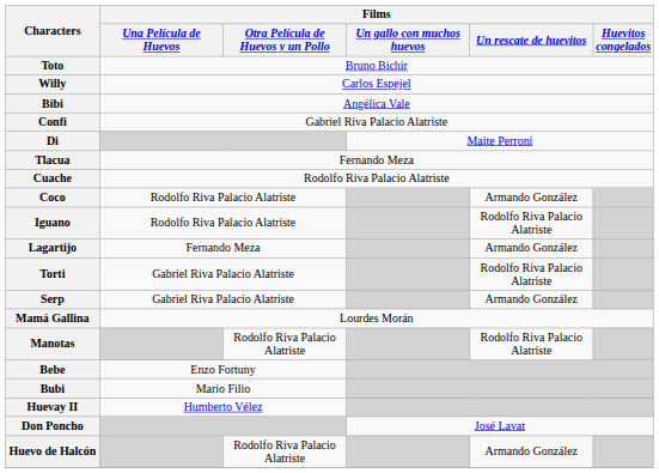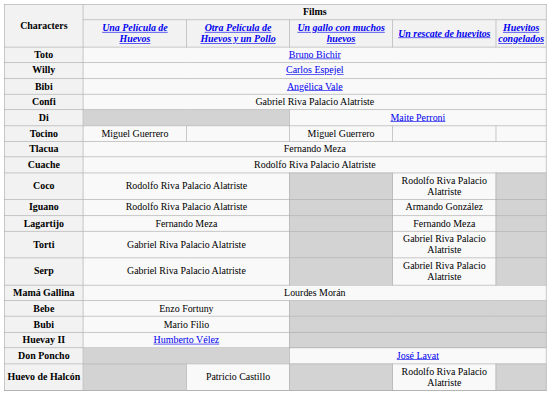+ row: Tocino | Miguel Guerrero | Miguel Guerrero
Coco | Films / Un rescate de huevitos: Armando González -> Rodolfo Riva Palacio Alatriste
Iguano | Films / Un rescate de huevitos: Rodolfo Riva Palacio Alatriste -> Armando González
Lagartijo | Films / Un rescate de huevitos: Armando González -> Fernando Meza
Torti | Films / Un rescate de huevitos: Rodolfo Riva Palacio Alatriste -> Gabriel Riva Palacio Alatriste
Serp | Films / Un rescate de huevitos: Armando González -> Gabriel Riva Palacio Alatriste
- row: Manotas | Rodolfo Riva Palacio Alatriste | Rodolfo Riva Palacio Alatriste
Huevo de Halcón | Films / Otra Película de Huevos y un Pollo: Rodolfo Riva Palacio Alatriste -> Patricio Castillo
Huevo de Halcón | Films / Un rescate de huevitos: Armando González -> Rodolfo Riva Palacio Alatriste
